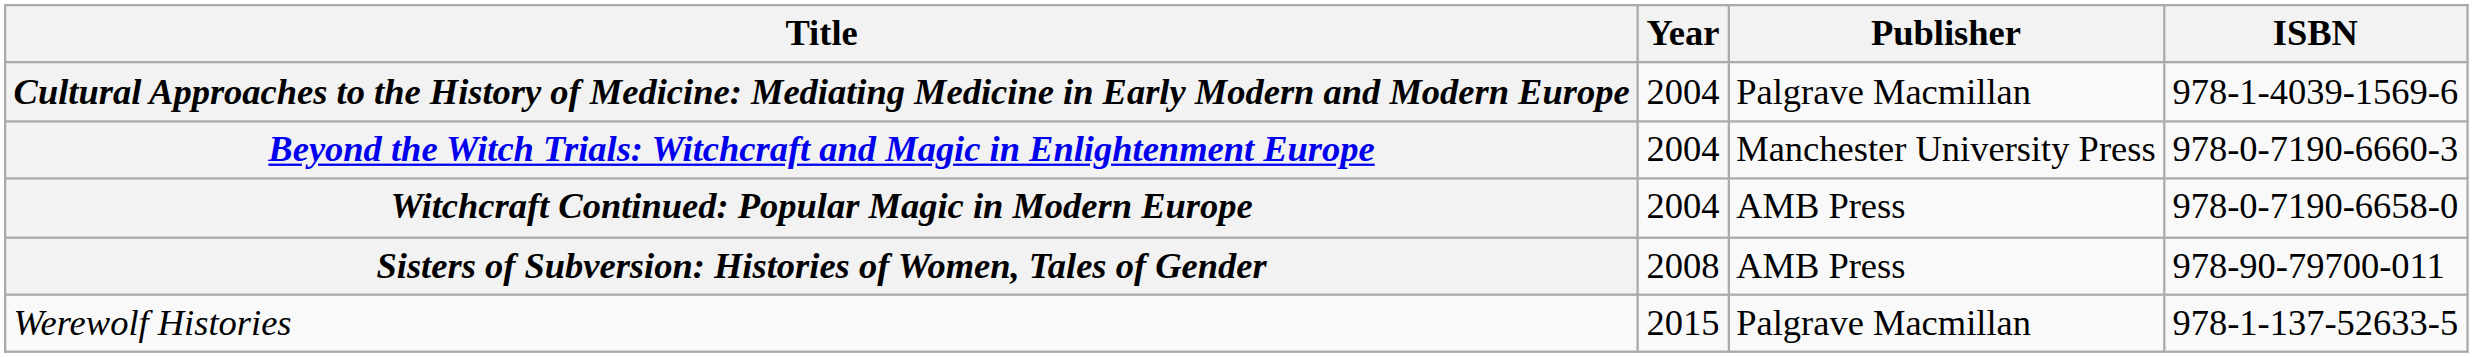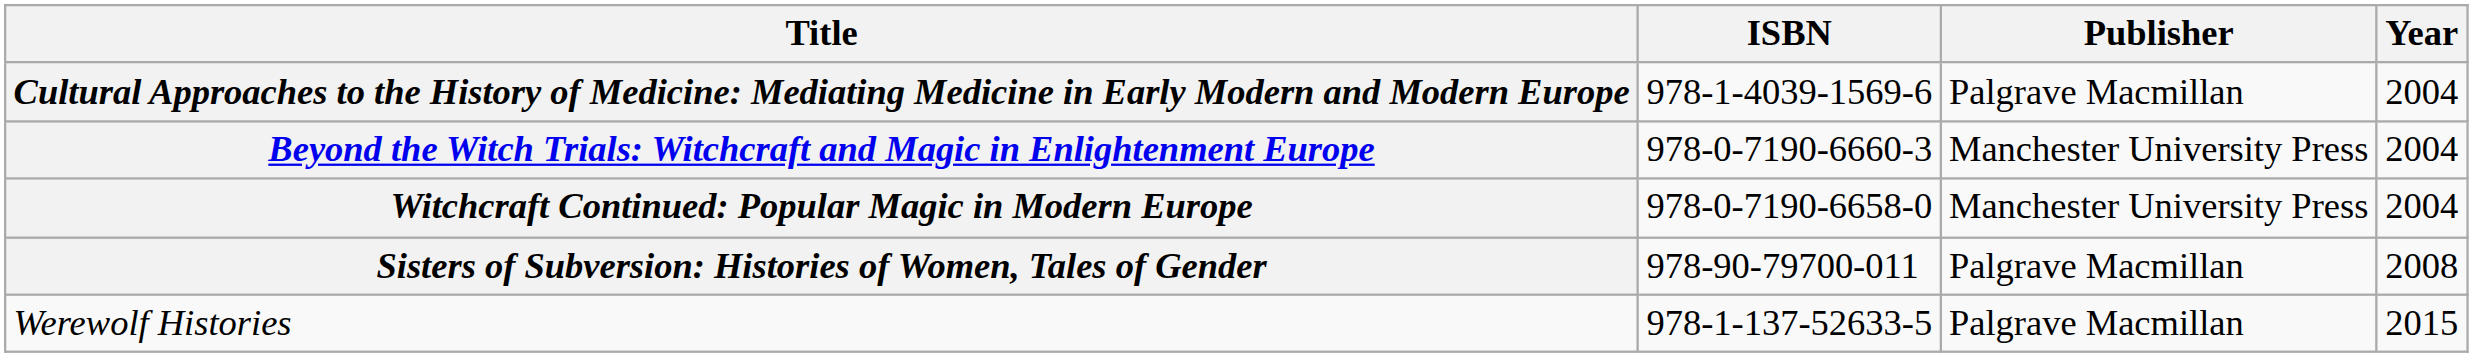columns swapped: Year <-> ISBN
Witchcraft Continued: Popular Magic in Modern Europe | Publisher: AMB Press -> Manchester University Press
Sisters of Subversion: Histories of Women, Tales of Gender | Publisher: AMB Press -> Palgrave Macmillan
